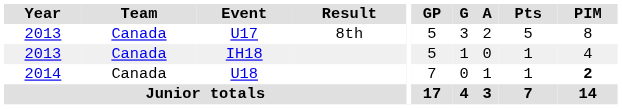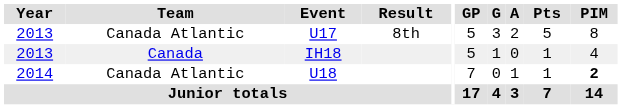U17 | Team: Canada -> Canada Atlantic
U18 | Team: Canada -> Canada Atlantic
